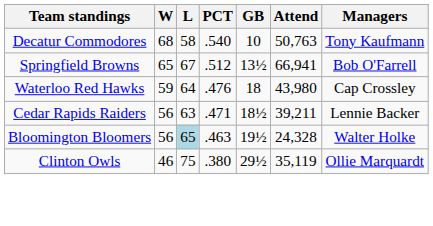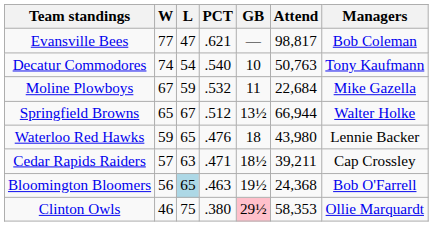+ row: Evansville Bees | 77 | 47 | .621 | — | 98,817 | Bob Coleman
Decatur Commodores | W: 68 -> 74
Decatur Commodores | L: 58 -> 54
+ row: Moline Plowboys | 67 | 59 | .532 | 11 | 22,684 | Mike Gazella
Springfield Browns | Attend: 66,941 -> 66,944
Springfield Browns | Managers: Bob O'Farrell -> Walter Holke
Waterloo Red Hawks | L: 64 -> 65
Waterloo Red Hawks | Managers: Cap Crossley -> Lennie Backer
Cedar Rapids Raiders | W: 56 -> 57
Cedar Rapids Raiders | Managers: Lennie Backer -> Cap Crossley
Bloomington Bloomers | Attend: 24,328 -> 24,368
Bloomington Bloomers | Managers: Walter Holke -> Bob O'Farrell
Clinton Owls | GB: no background -> pink background
Clinton Owls | Attend: 35,119 -> 58,353
